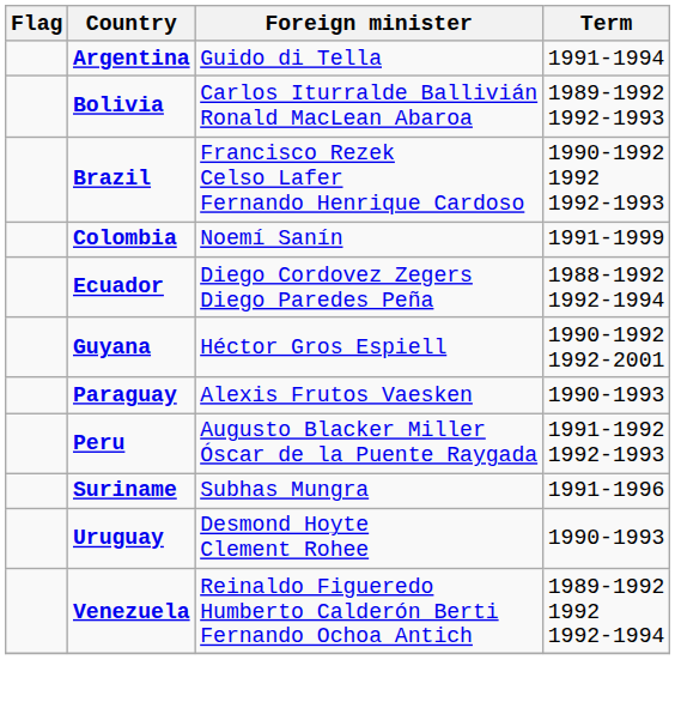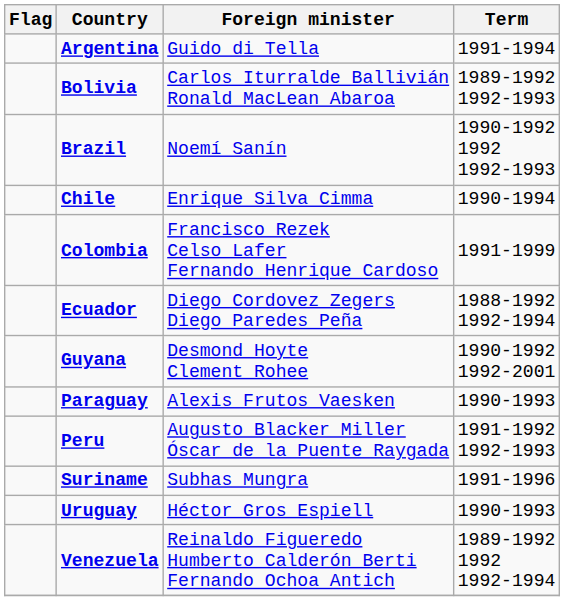Brazil | Foreign minister: Francisco Rezek Celso Lafer Fernando Henrique Cardoso -> Noemí Sanín
+ row: Chile | Enrique Silva Cimma | 1990-1994
Colombia | Foreign minister: Noemí Sanín -> Francisco Rezek Celso Lafer Fernando Henrique Cardoso
Guyana | Foreign minister: Héctor Gros Espiell -> Desmond Hoyte Clement Rohee
Uruguay | Foreign minister: Desmond Hoyte Clement Rohee -> Héctor Gros Espiell
